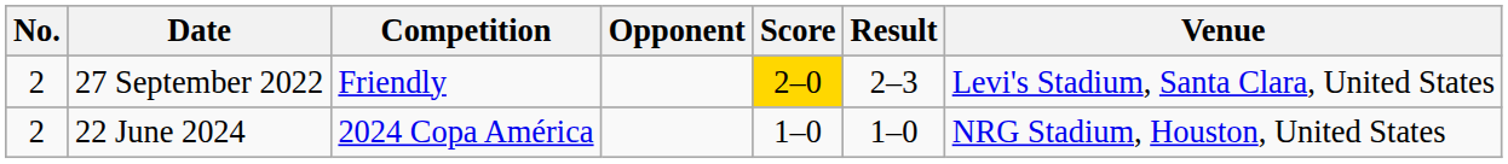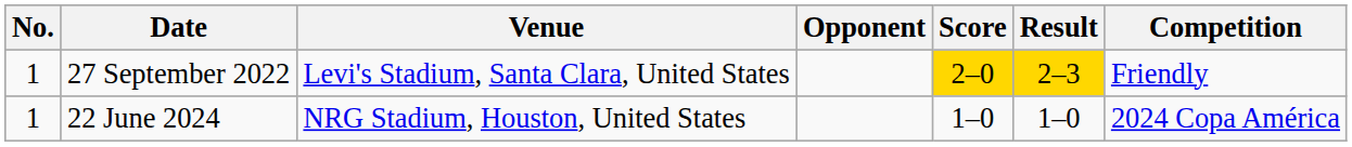columns swapped: Venue <-> Competition
27 September 2022 | No.: 2 -> 1
27 September 2022 | Result: no background -> gold background
22 June 2024 | No.: 2 -> 1
